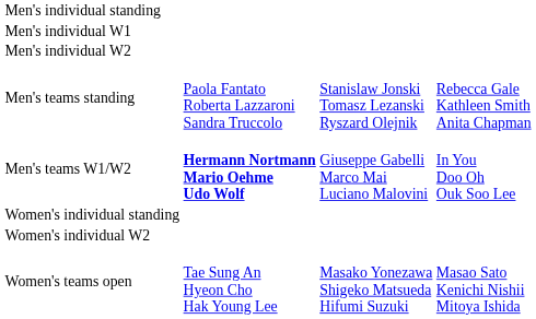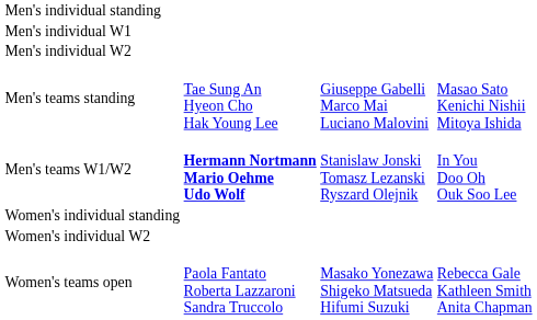Men's teams standing | column 2: Paola Fantato Roberta Lazzaroni Sandra Truccolo -> Tae Sung An Hyeon Cho Hak Young Lee
Men's teams standing | column 3: Stanislaw Jonski Tomasz Lezanski Ryszard Olejnik -> Giuseppe Gabelli Marco Mai Luciano Malovini
Men's teams standing | column 4: Rebecca Gale Kathleen Smith Anita Chapman -> Masao Sato Kenichi Nishii Mitoya Ishida
Men's teams W1/W2 | column 3: Giuseppe Gabelli Marco Mai Luciano Malovini -> Stanislaw Jonski Tomasz Lezanski Ryszard Olejnik
Women's teams open | column 2: Tae Sung An Hyeon Cho Hak Young Lee -> Paola Fantato Roberta Lazzaroni Sandra Truccolo
Women's teams open | column 4: Masao Sato Kenichi Nishii Mitoya Ishida -> Rebecca Gale Kathleen Smith Anita Chapman
